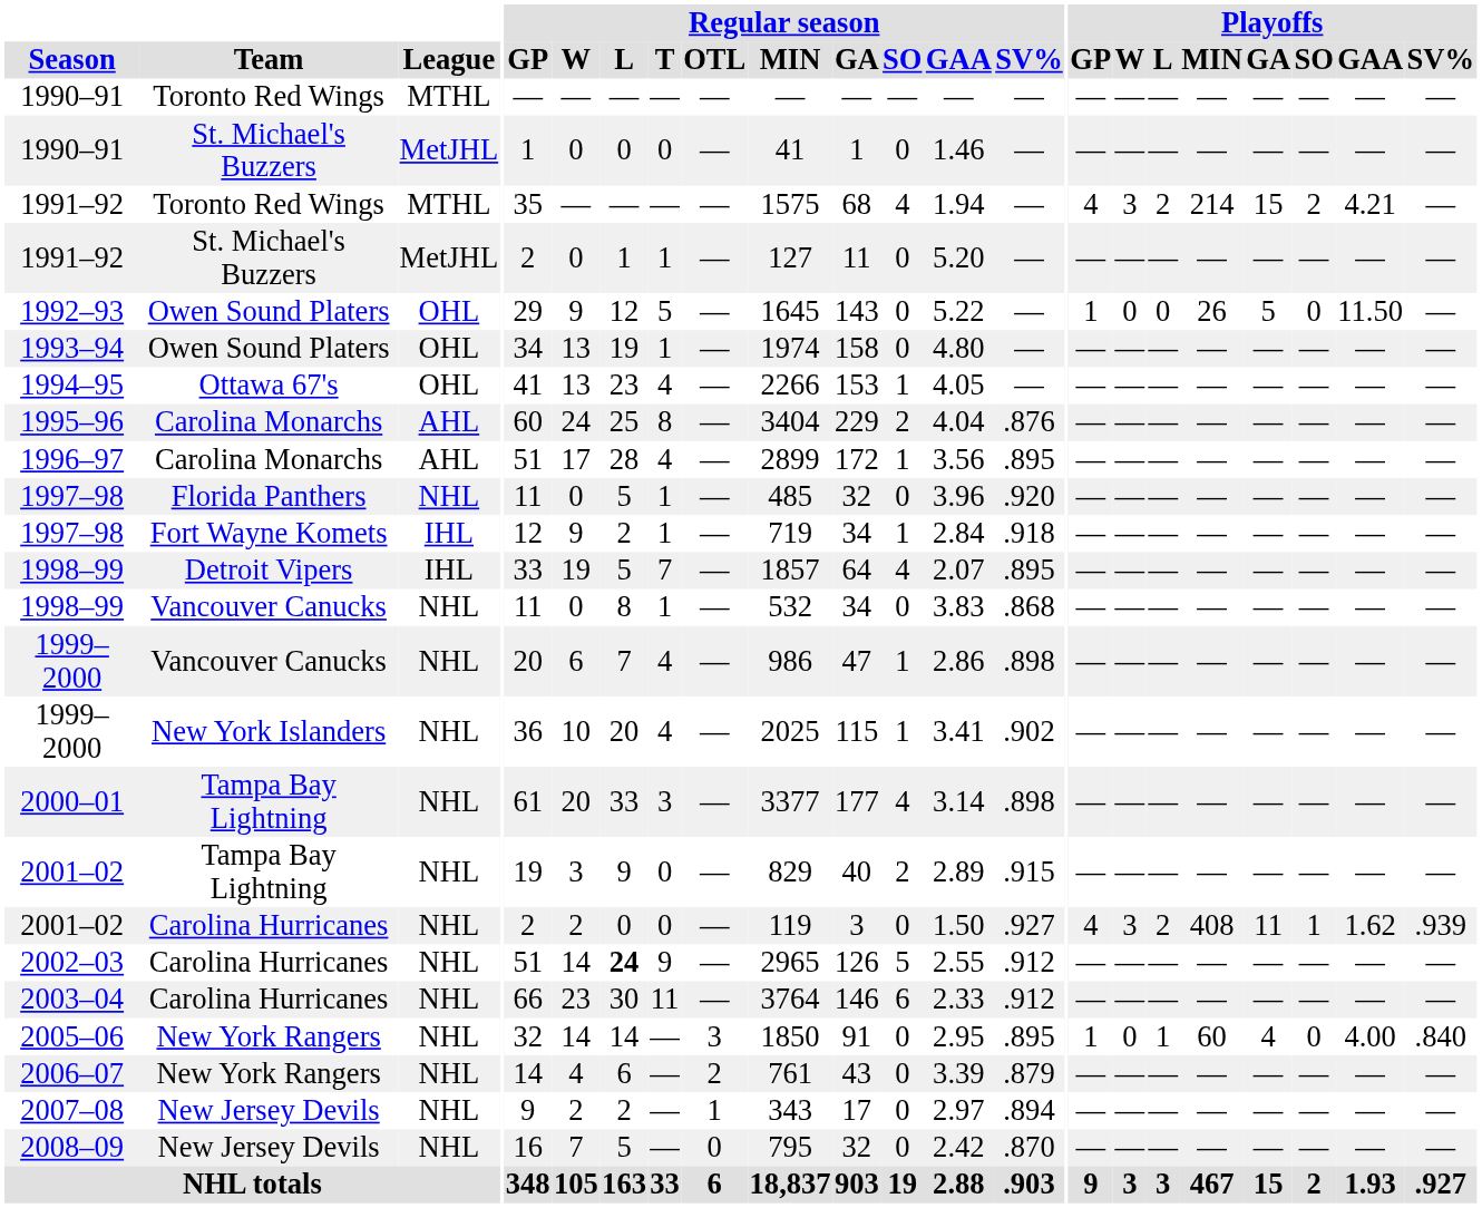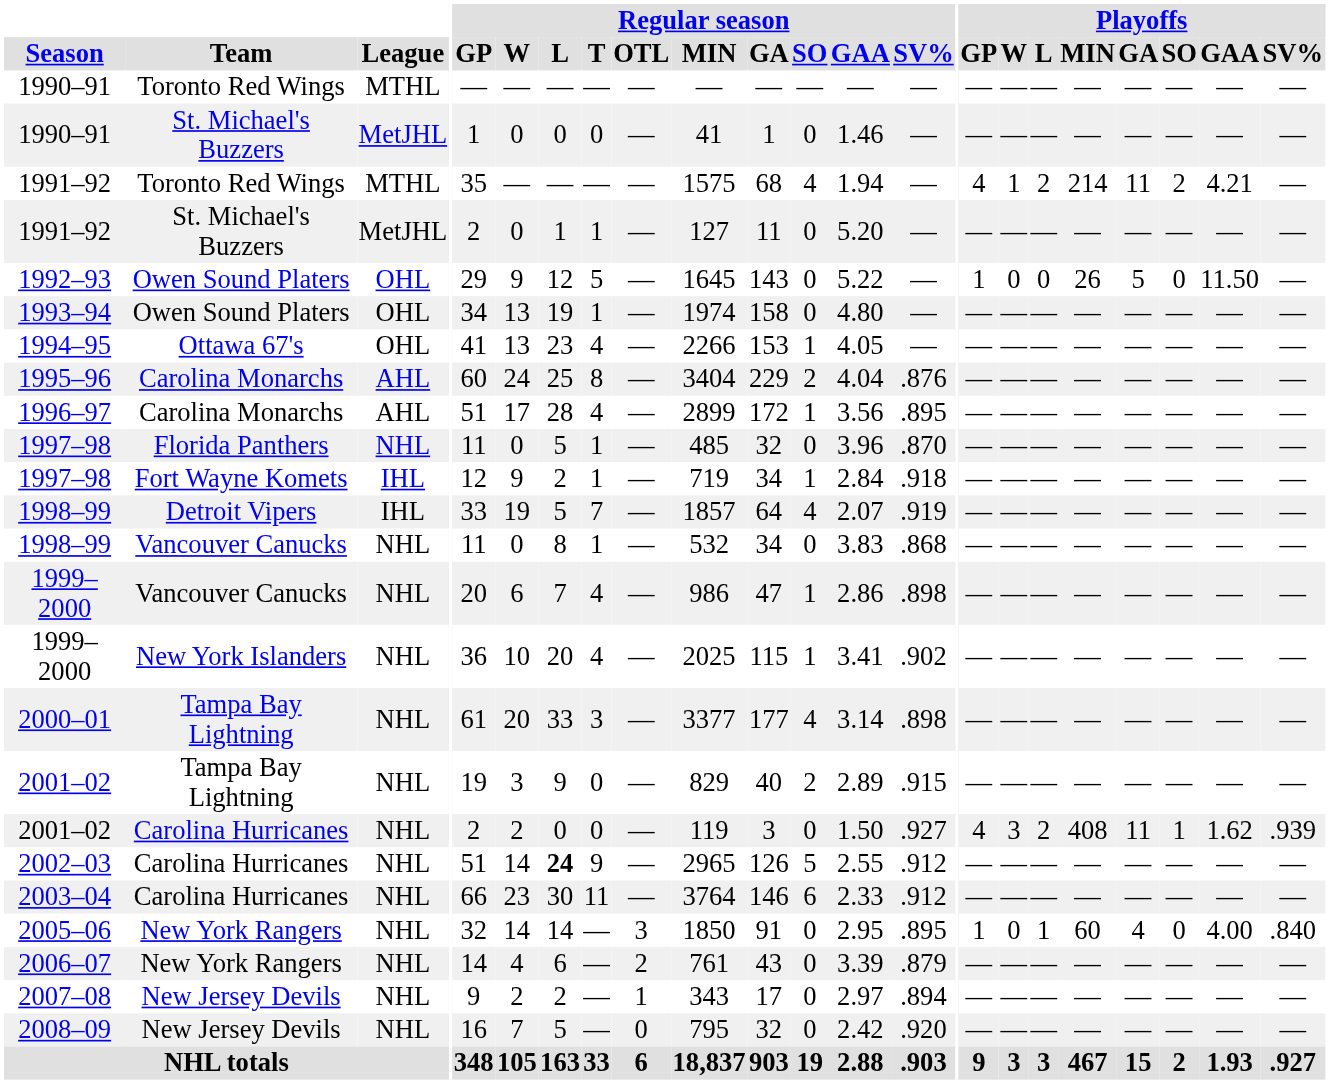1991–92 / Toronto Red Wings | Playoffs / W: 3 -> 1
1991–92 / Toronto Red Wings | Playoffs / GA: 15 -> 11
1997–98 / Florida Panthers | Regular season / SV%: .920 -> .870
1998–99 / Detroit Vipers | Regular season / SV%: .895 -> .919
2008–09 | Regular season / SV%: .870 -> .920
